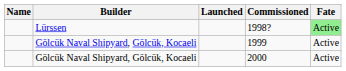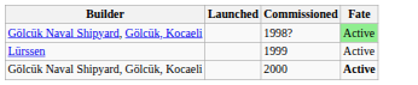- column: Name
1998? | Builder: Lürssen -> Gölcük Naval Shipyard, Gölcük, Kocaeli
1999 | Builder: Gölcük Naval Shipyard, Gölcük, Kocaeli -> Lürssen
2000 | Fate: normal -> bold
